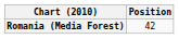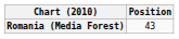Romania (Media Forest) | Position: 42 -> 43
